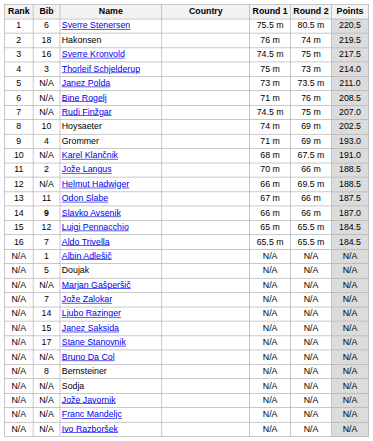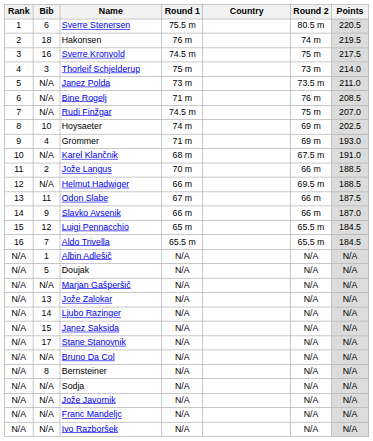columns swapped: Country <-> Round 1
Slavko Avsenik | Bib: bold -> normal
Jože Zalokar | Bib: 7 -> 13
